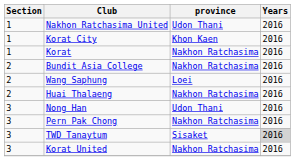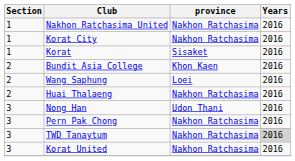Nakhon Ratchasima United | province: Udon Thani -> Nakhon Ratchasima
Korat City | province: Khon Kaen -> Nakhon Ratchasima
Korat | province: Nakhon Ratchasima -> Sisaket
Bundit Asia College | province: Nakhon Ratchasima -> Khon Kaen
TWD Tanaytum | province: Sisaket -> Nakhon Ratchasima
